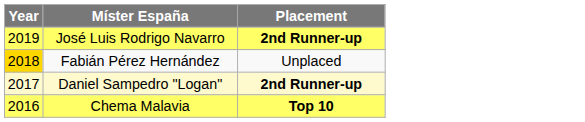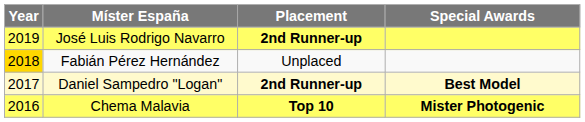+ column: Special Awards | Best Model | Mister Photogenic
